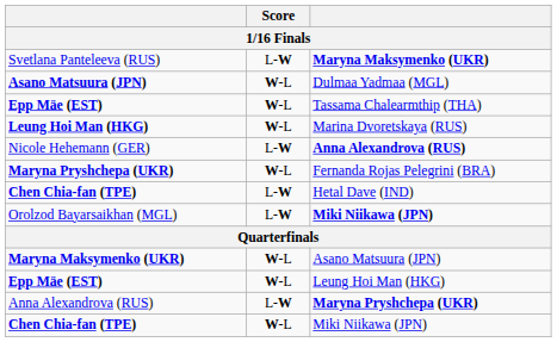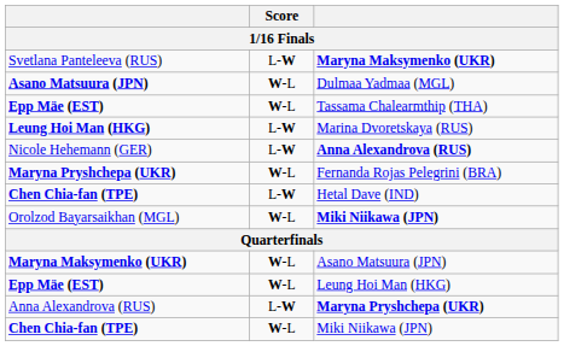Marina Dvoretskaya (RUS) | Score: W-L -> L-W
Orolzod Bayarsaikhan (MGL) / Miki Niikawa (JPN) | Score: L-W -> W-L
